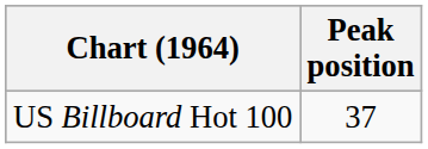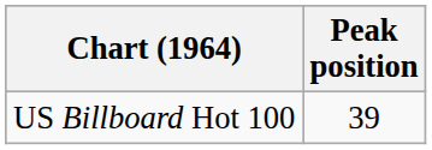US Billboard Hot 100 | Peak position: 37 -> 39
